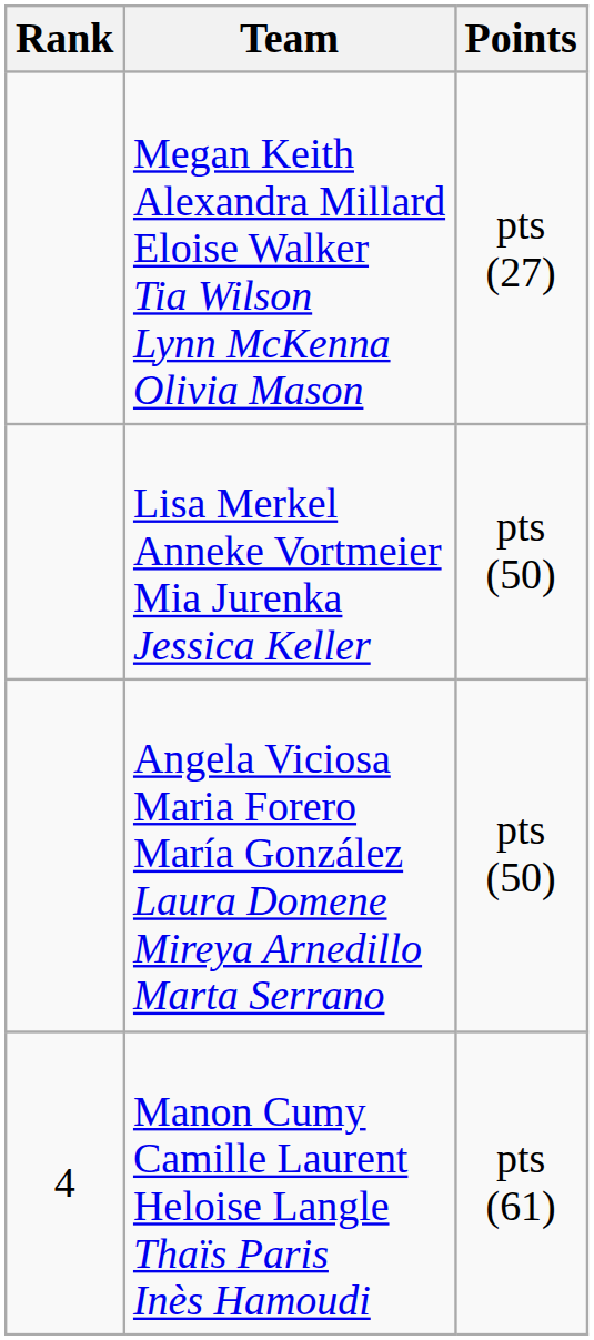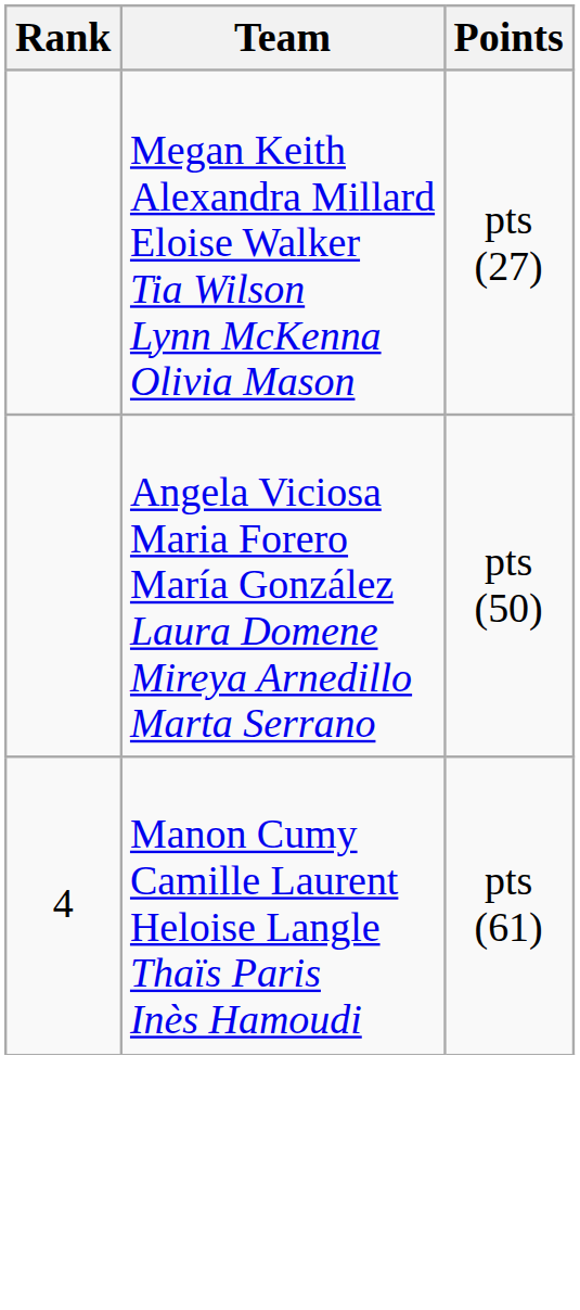- row: Lisa Merkel Anneke Vortmeier Mia Jurenka Jessica Keller | pts (50)
